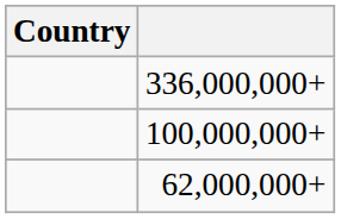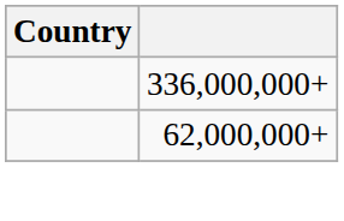- row: 100,000,000+
